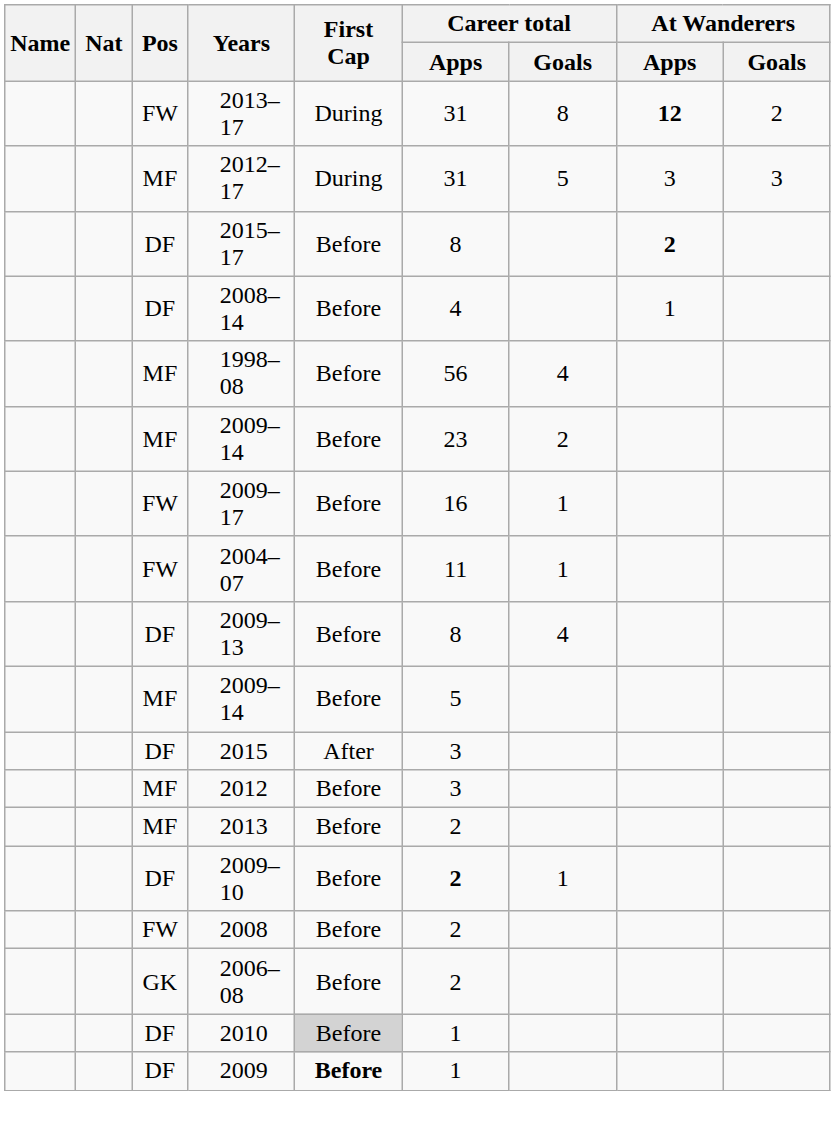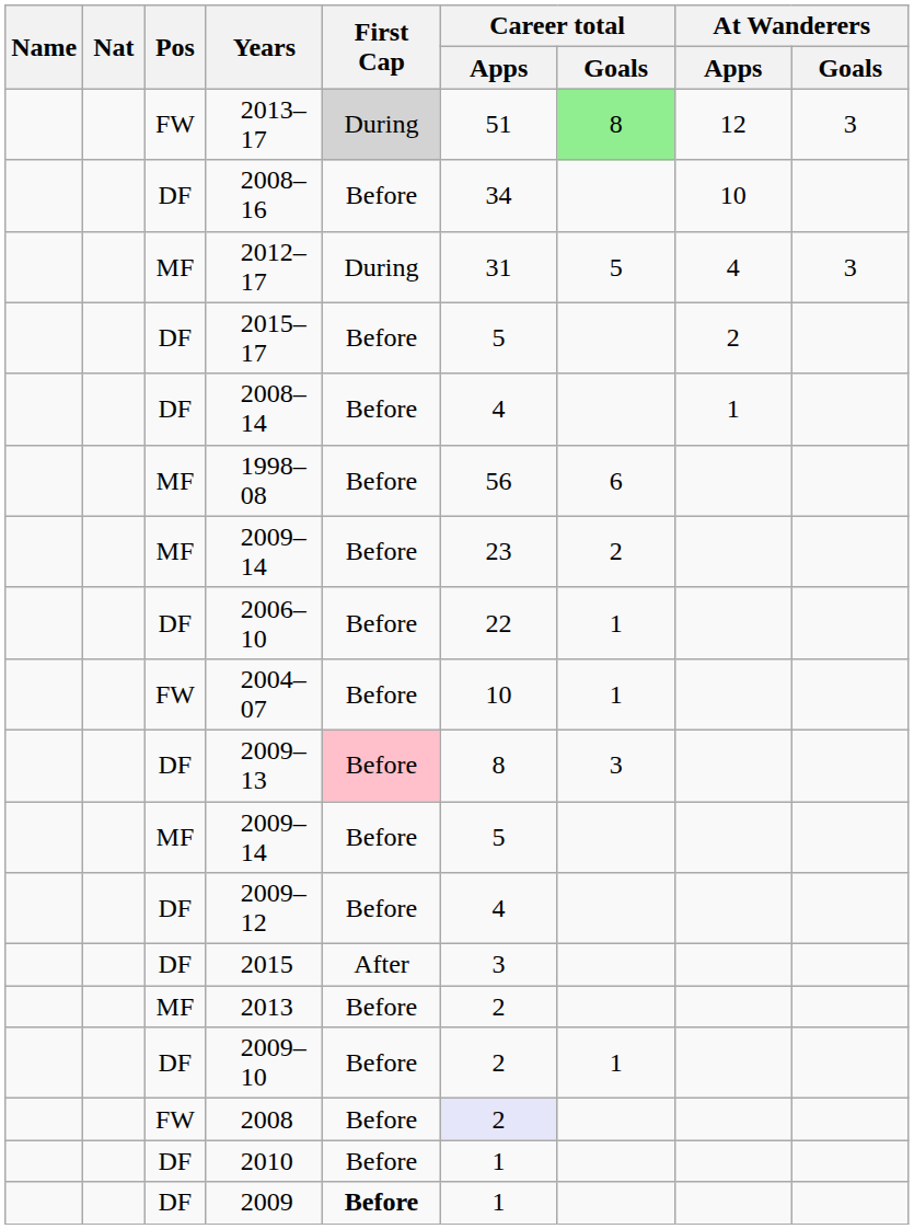2013–17 | First Cap: no background -> lightgrey background
2013–17 | Career total / Apps: 31 -> 51
2013–17 | Career total / Goals: no background -> lightgreen background
2013–17 | At Wanderers / Apps: bold -> normal
2013–17 | At Wanderers / Goals: 2 -> 3
+ row: DF | 2008–16 | Before | 34 | 10
2012–17 | At Wanderers / Apps: 3 -> 4
2015–17 | Career total / Apps: 8 -> 5
2015–17 | At Wanderers / Apps: bold -> normal
1998–08 | Career total / Goals: 4 -> 6
+ row: DF | 2006–10 | Before | 22 | 1
- row: FW | 2009–17 | Before | 16 | 1
2004–07 | Career total / Apps: 11 -> 10
2009–13 | First Cap: no background -> pink background
2009–13 | Career total / Goals: 4 -> 3
+ row: DF | 2009–12 | Before | 4
- row: MF | 2012 | Before | 3
2009–10 | Career total / Apps: bold -> normal
2008 | Career total / Apps: no background -> lavender background
- row: GK | 2006–08 | Before | 2
2010 | First Cap: lightgrey background -> no background
